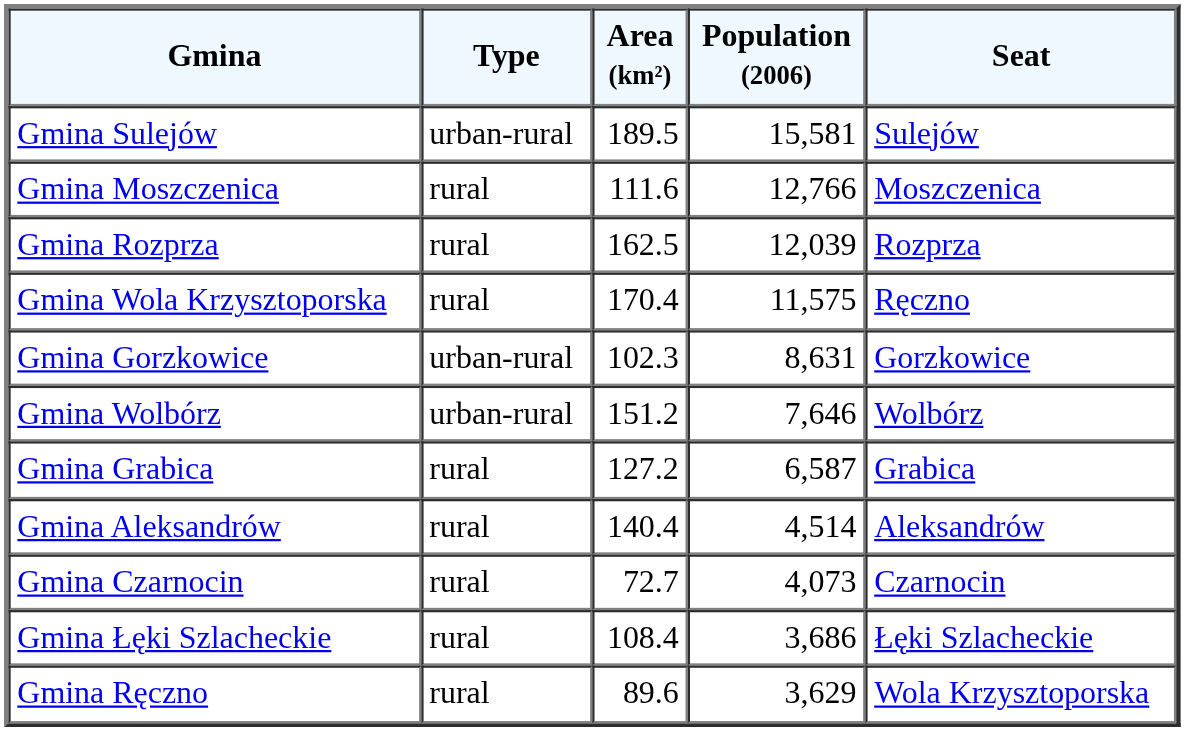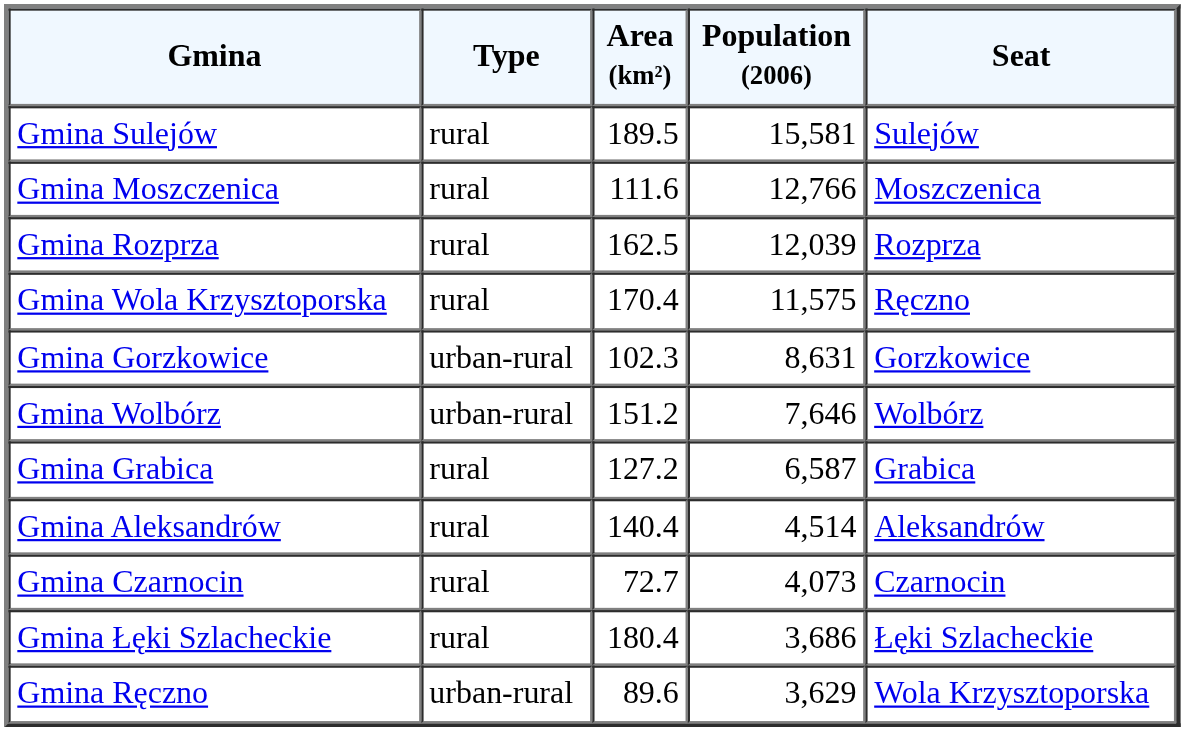Gmina Sulejów | Type: urban-rural -> rural
Gmina Łęki Szlacheckie | Area (km²): 108.4 -> 180.4
Gmina Ręczno | Type: rural -> urban-rural
